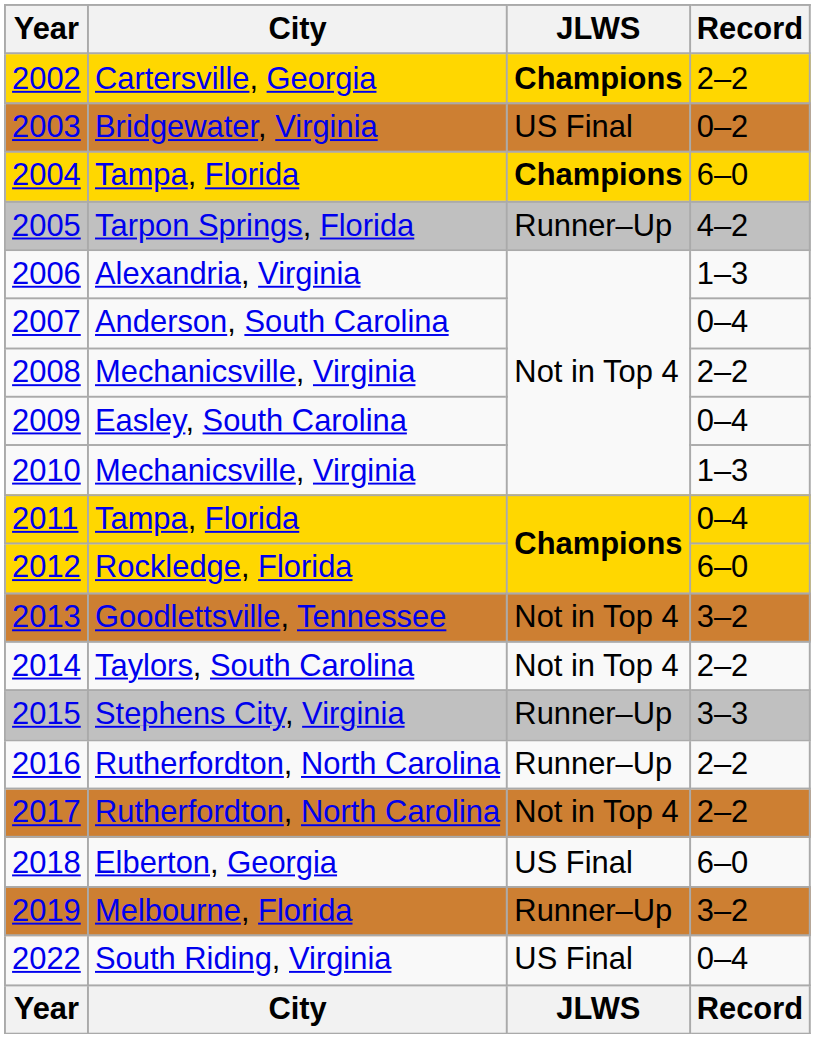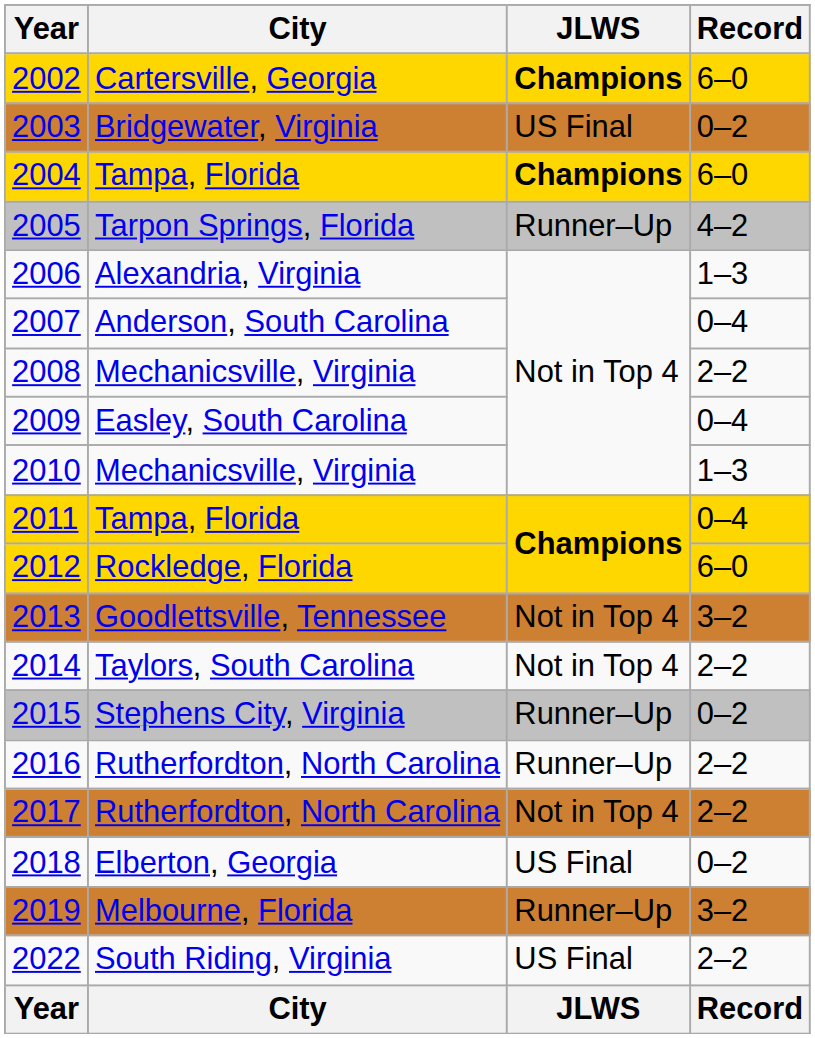2002 | Record: 2–2 -> 6–0
2015 | Record: 3–3 -> 0–2
2018 | Record: 6–0 -> 0–2
2022 | Record: 0–4 -> 2–2
